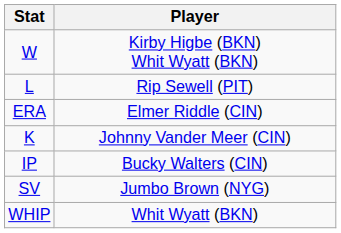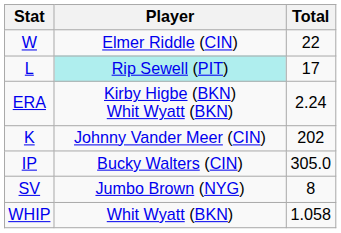+ column: Total | 22 | 17 | 2.24 | 202 | 305.0 | 8 | 1.058
W | Player: Kirby Higbe (BKN) Whit Wyatt (BKN) -> Elmer Riddle (CIN)
L | Player: no background -> paleturquoise background
ERA | Player: Elmer Riddle (CIN) -> Kirby Higbe (BKN) Whit Wyatt (BKN)
